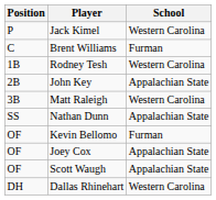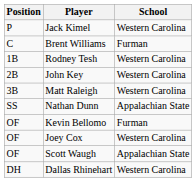John Key | School: Appalachian State -> Western Carolina
Joey Cox | School: Appalachian State -> Western Carolina
